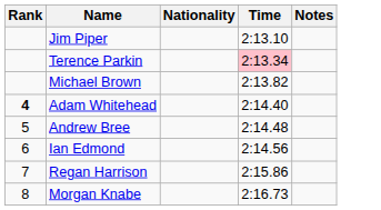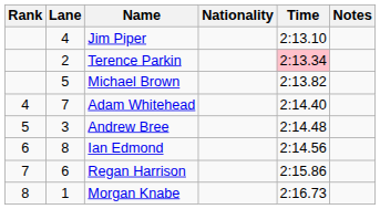+ column: Lane | 4 | 2 | 5 | 7 | 3 | 8 | 6 | 1
Adam Whitehead | Rank: bold -> normal
